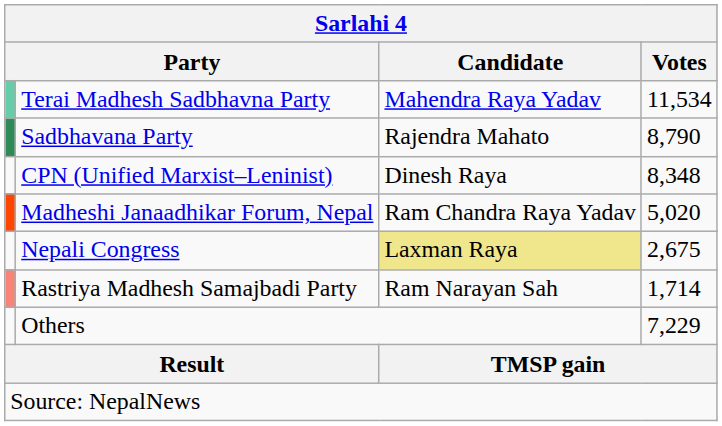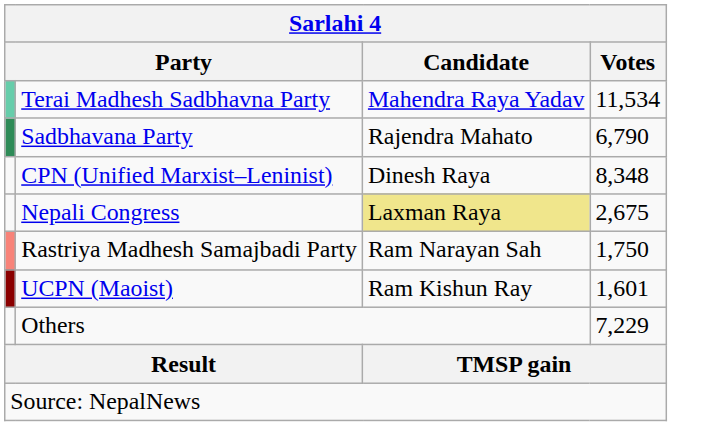Sadbhavana Party | Votes: 8,790 -> 6,790
- row: Madheshi Janaadhikar Forum, Nepal | Ram Chandra Raya Yadav | 5,020
Rastriya Madhesh Samajbadi Party | Votes: 1,714 -> 1,750
+ row: UCPN (Maoist) | Ram Kishun Ray | 1,601
